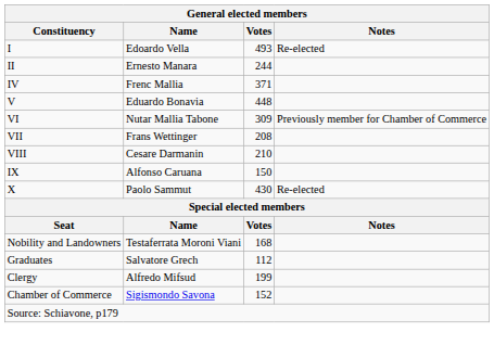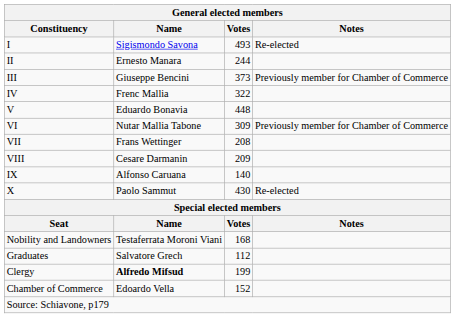I | Name: Edoardo Vella -> Sigismondo Savona
+ row: III | Giuseppe Bencini | 373 | Previously member for Chamber of Commerce
IV | Votes: 371 -> 322
VIII | Votes: 210 -> 209
IX | Votes: 150 -> 140
Clergy | Name: normal -> bold
Chamber of Commerce | Name: Sigismondo Savona -> Edoardo Vella
